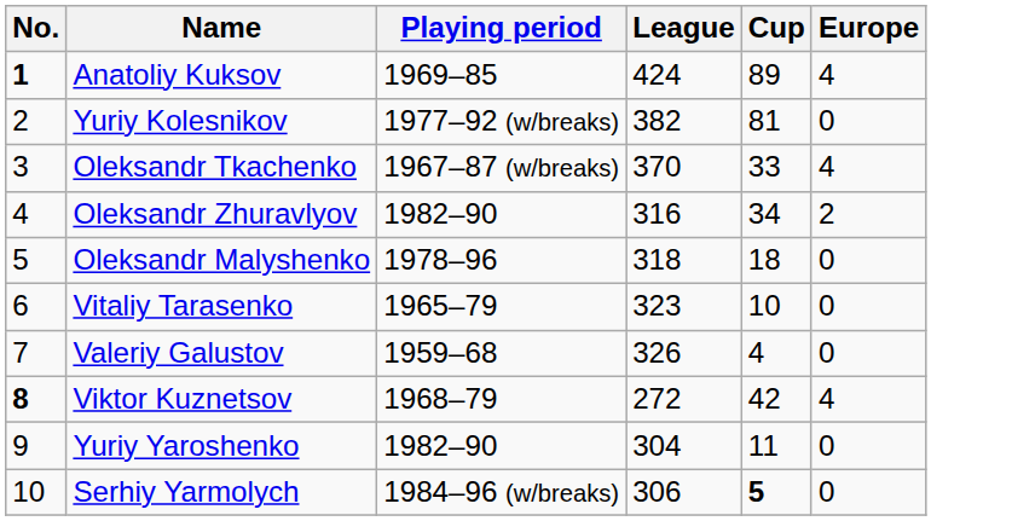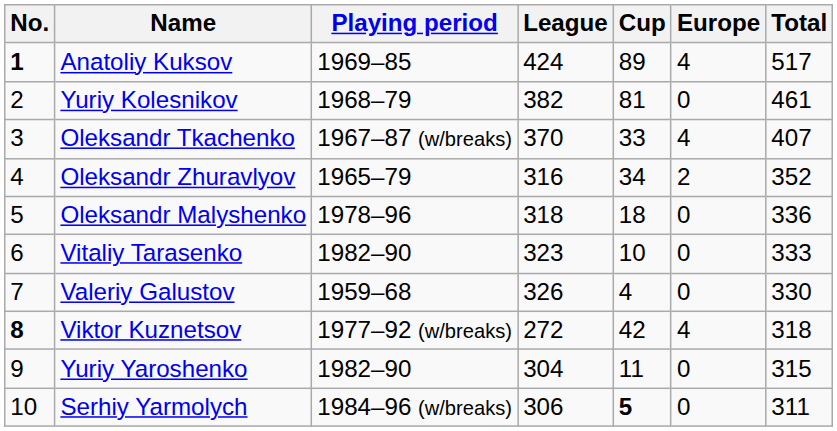+ column: Total | 517 | 461 | 407 | 352 | 336 | 333 | 330 | 318 | 315 | 311
Yuriy Kolesnikov | Playing period: 1977–92 (w/breaks) -> 1968–79
Oleksandr Zhuravlyov | Playing period: 1982–90 -> 1965–79
Vitaliy Tarasenko | Playing period: 1965–79 -> 1982–90
Viktor Kuznetsov | Playing period: 1968–79 -> 1977–92 (w/breaks)
